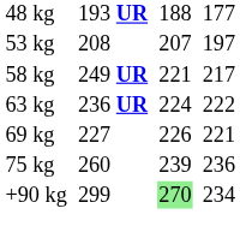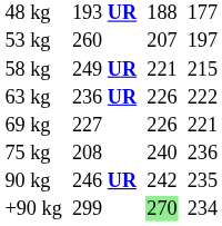53 kg | column 3: 208 -> 260
58 kg | column 7: 217 -> 215
63 kg | column 5: 224 -> 226
75 kg | column 3: 260 -> 208
75 kg | column 5: 239 -> 240
+ row: 90 kg | 246 UR | 242 | 235
